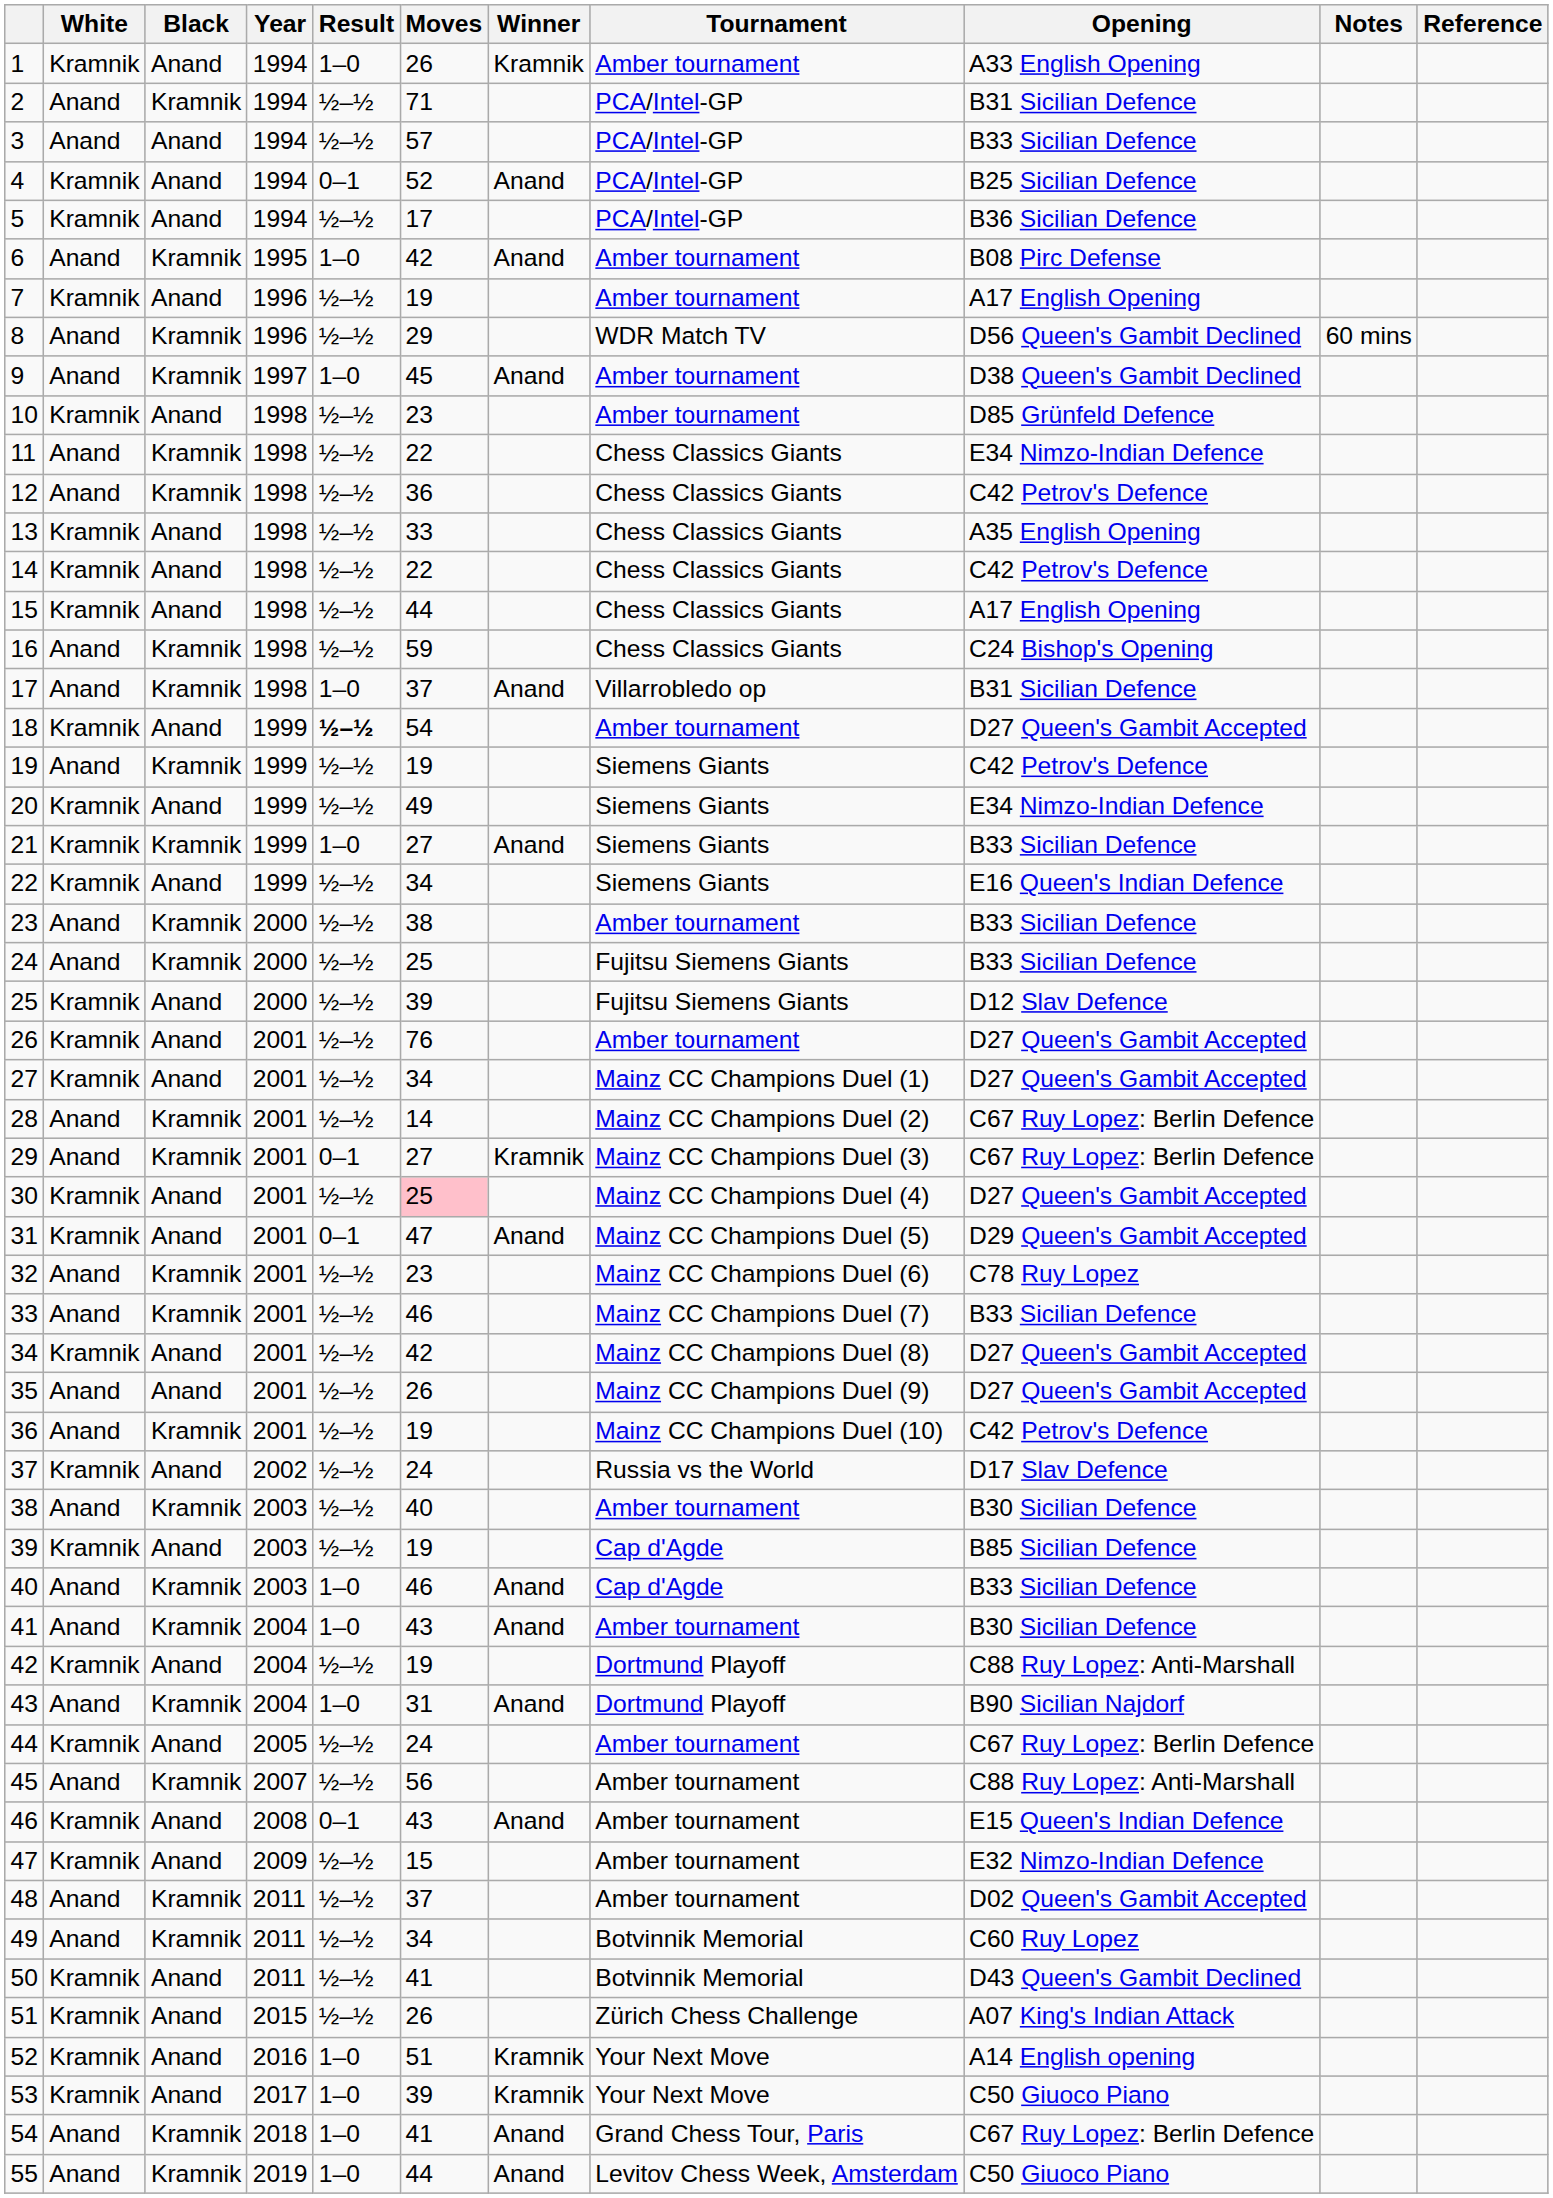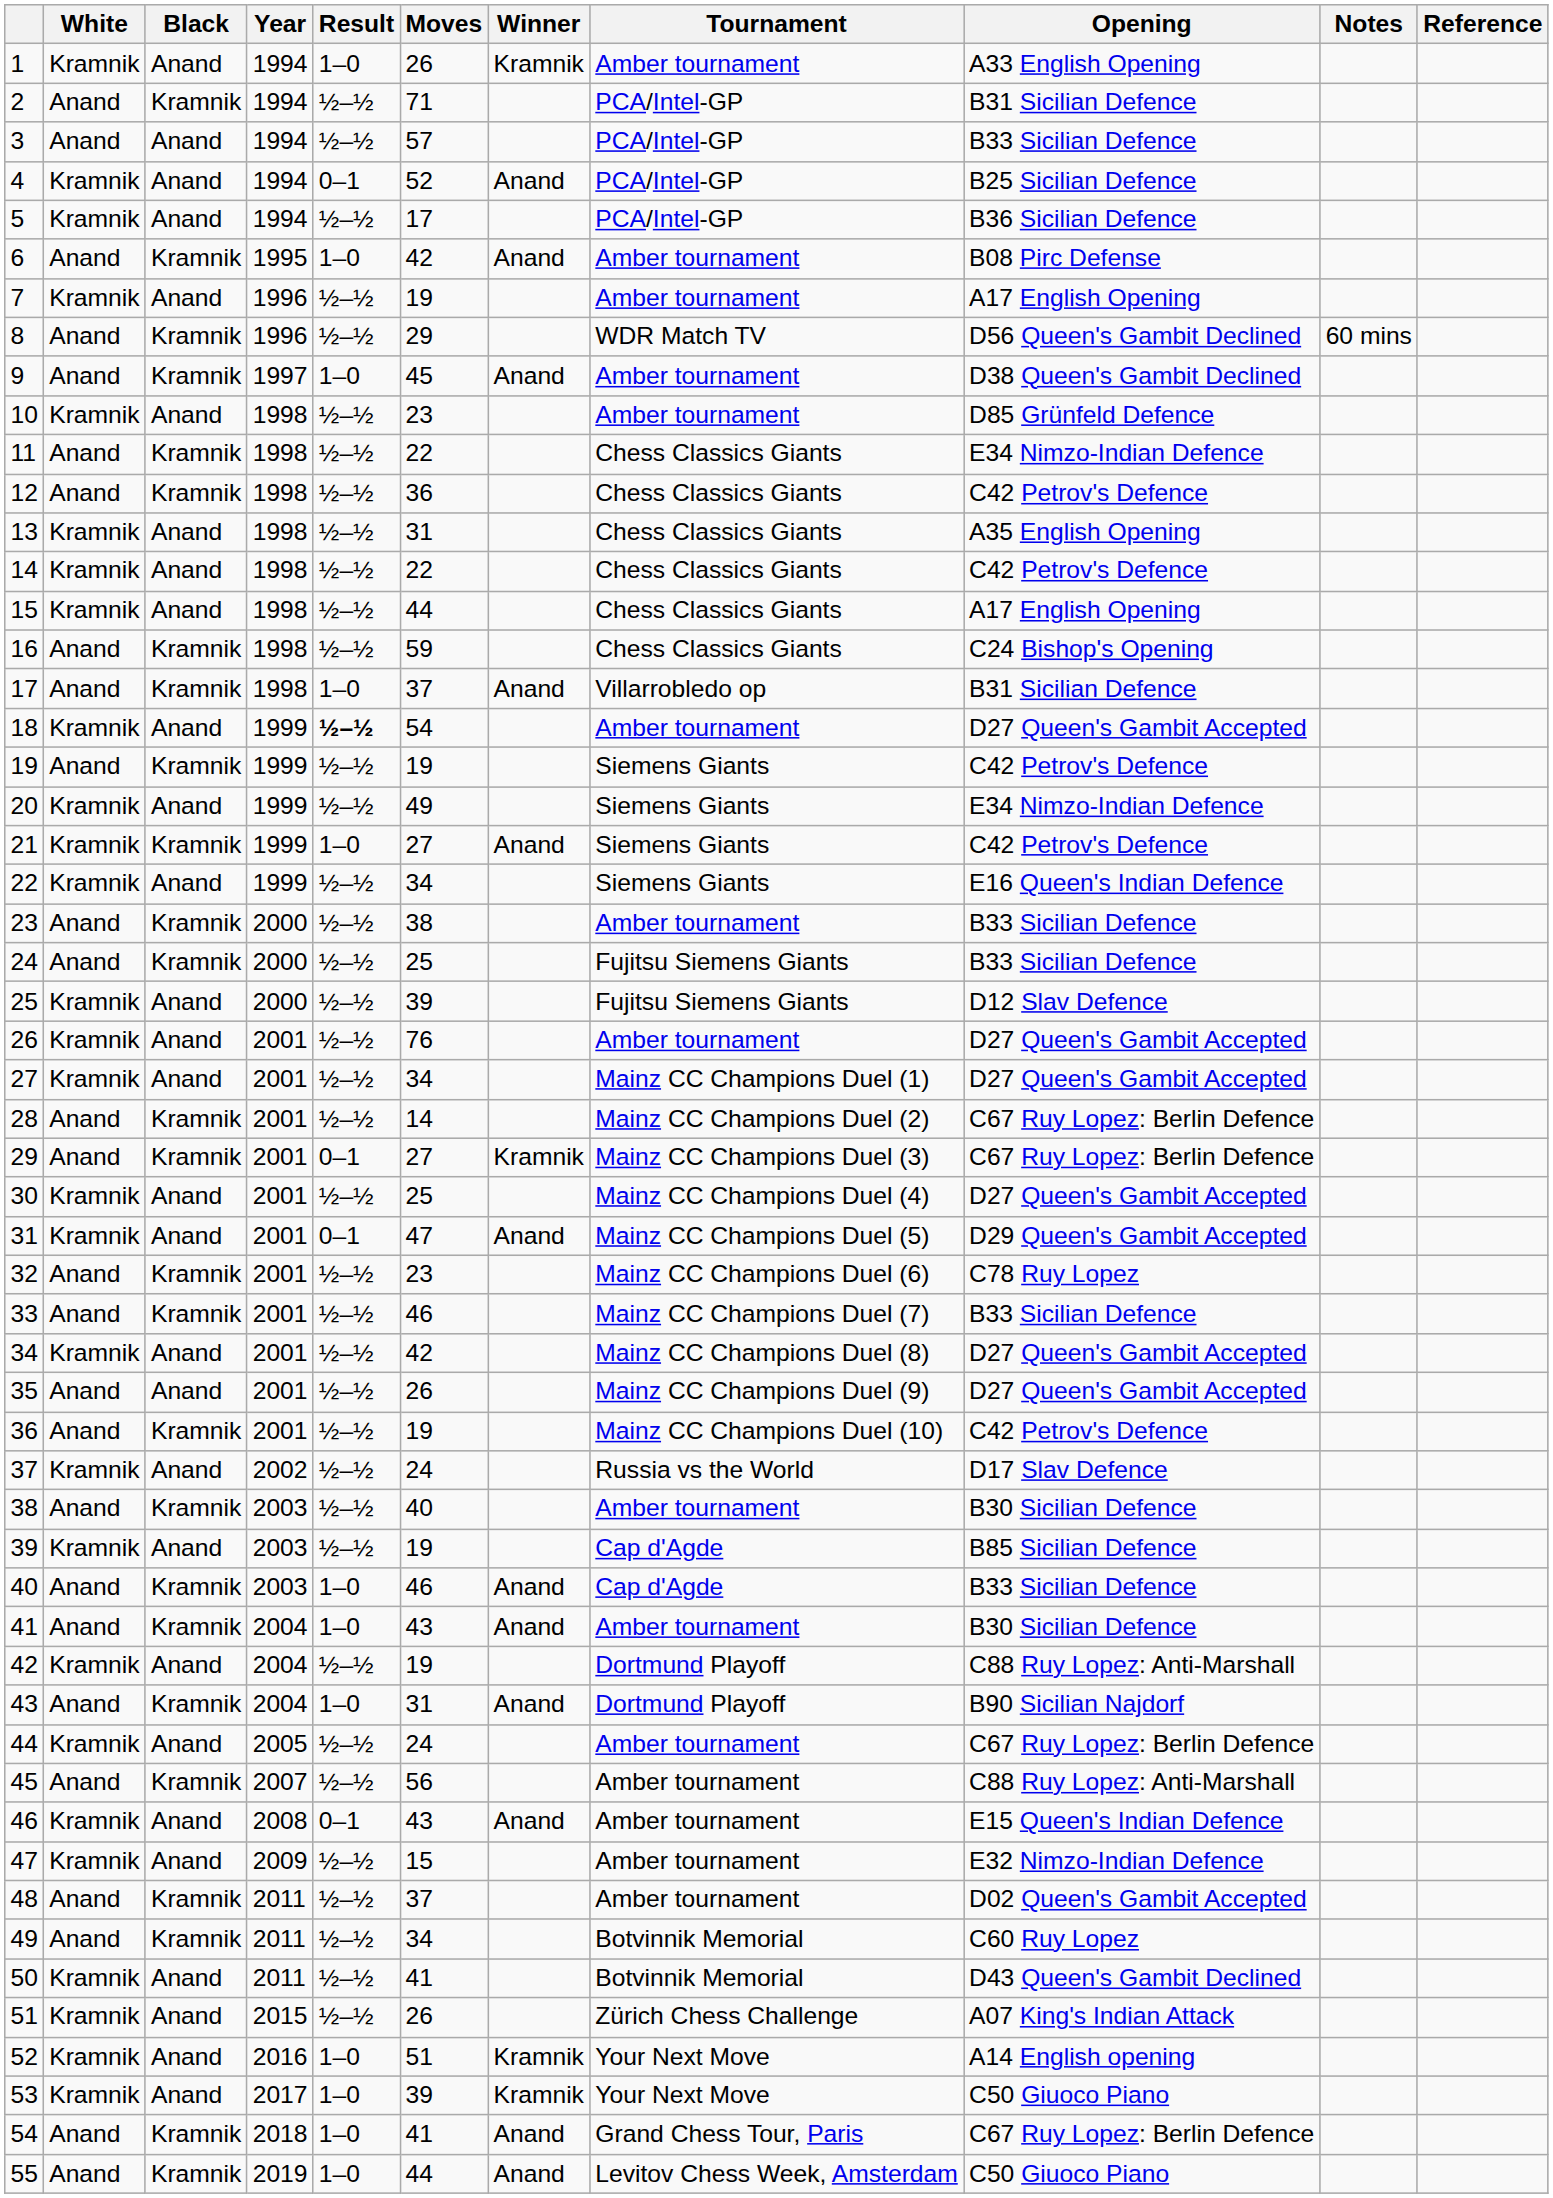13 | Moves: 33 -> 31
21 | Opening: B33 Sicilian Defence -> C42 Petrov's Defence
30 | Moves: pink background -> no background
